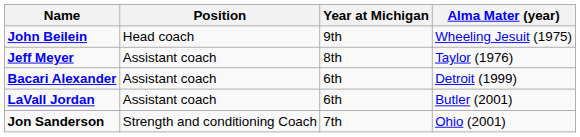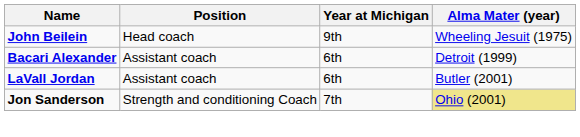- row: Jeff Meyer | Assistant coach | 8th | Taylor (1976)
Jon Sanderson | Alma Mater (year): no background -> khaki background
